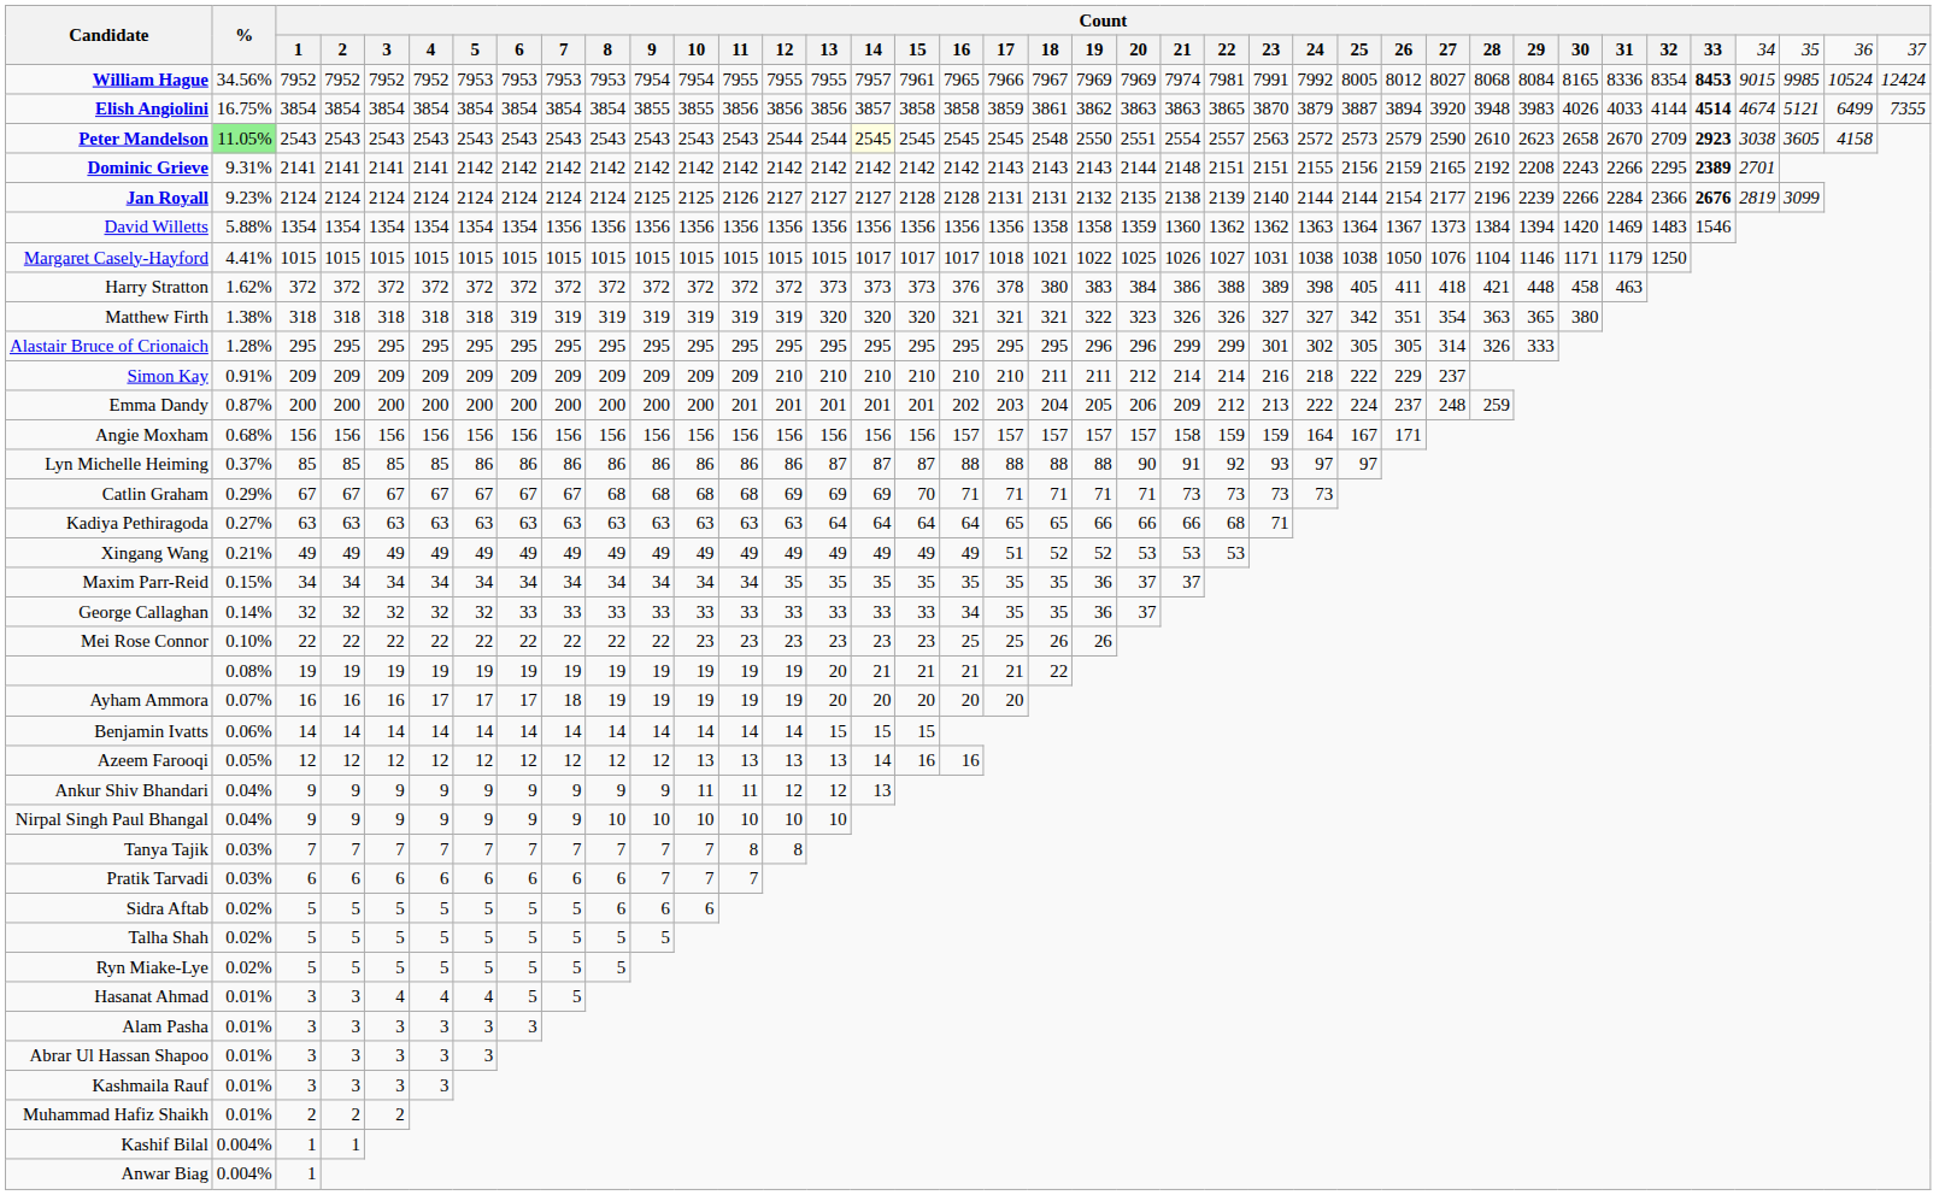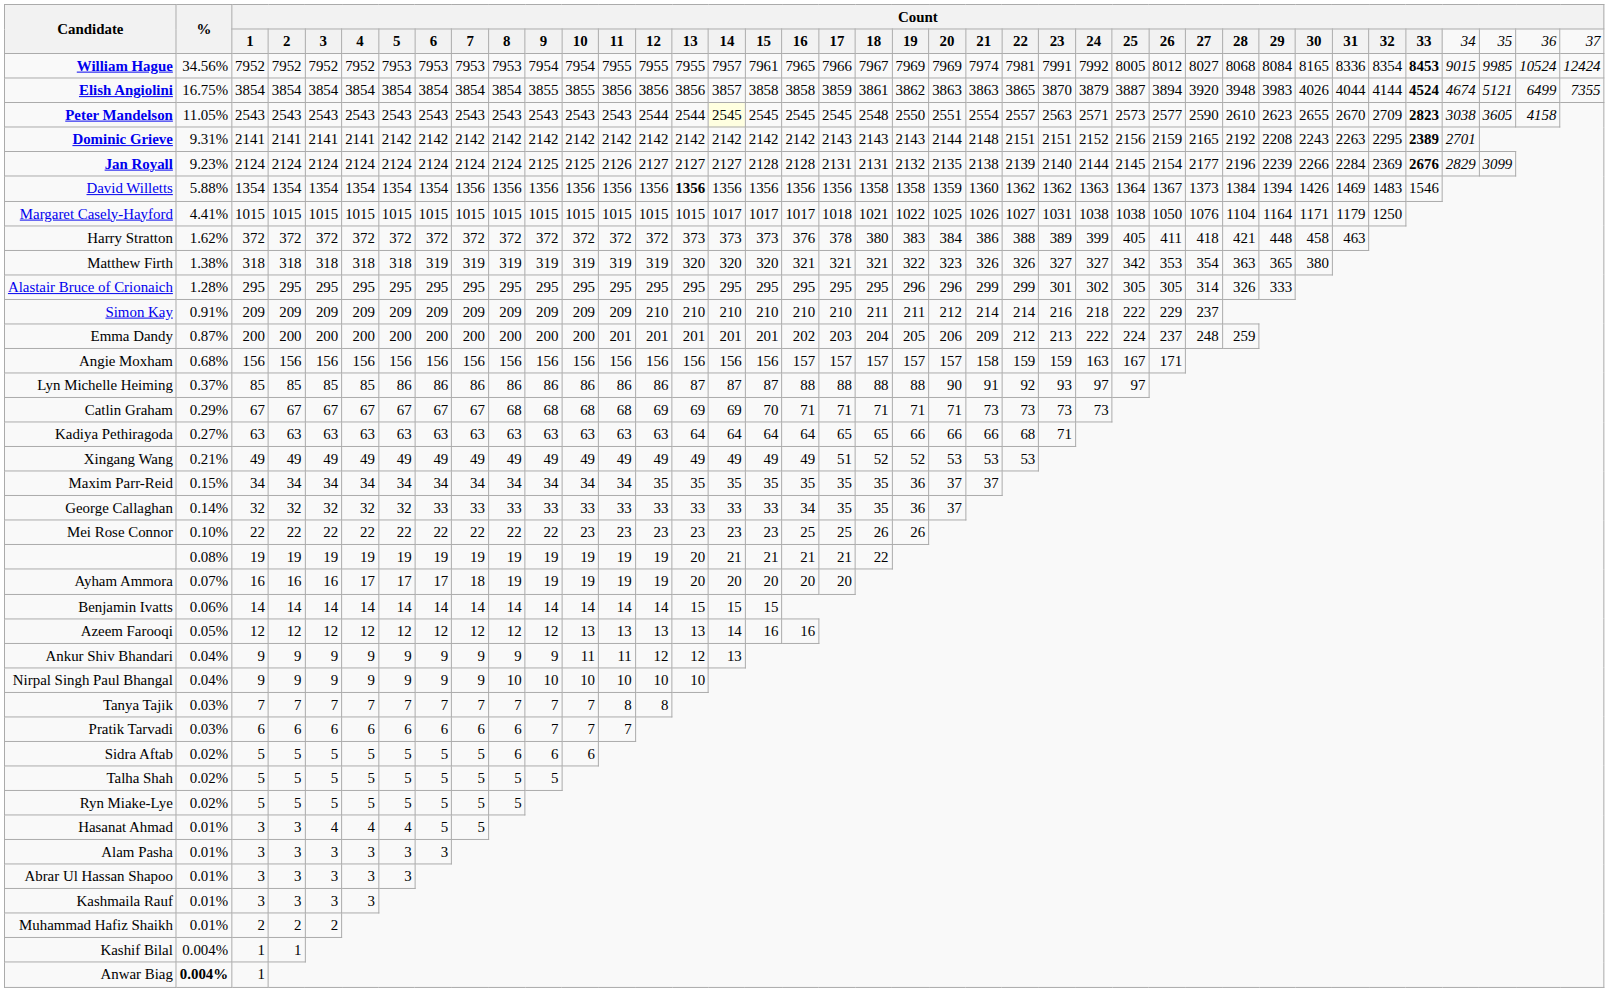Elish Angiolini | column 33: 4033 -> 4044
Elish Angiolini | column 35: 4514 -> 4524
Peter Mandelson | %: lightgreen background -> no background
Peter Mandelson | column 26: 2572 -> 2571
Peter Mandelson | column 28: 2579 -> 2577
Peter Mandelson | column 32: 2658 -> 2655
Peter Mandelson | column 35: 2923 -> 2823
Dominic Grieve | column 26: 2155 -> 2152
Dominic Grieve | column 33: 2266 -> 2263
Jan Royall | column 27: 2144 -> 2145
Jan Royall | column 34: 2366 -> 2369
Jan Royall | column 36: 2819 -> 2829
David Willetts | column 15: normal -> bold
David Willetts | column 32: 1420 -> 1426
Margaret Casely-Hayford | column 31: 1146 -> 1164
Harry Stratton | column 26: 398 -> 399
Matthew Firth | column 28: 351 -> 353
Angie Moxham | column 26: 164 -> 163
Anwar Biag | %: normal -> bold
